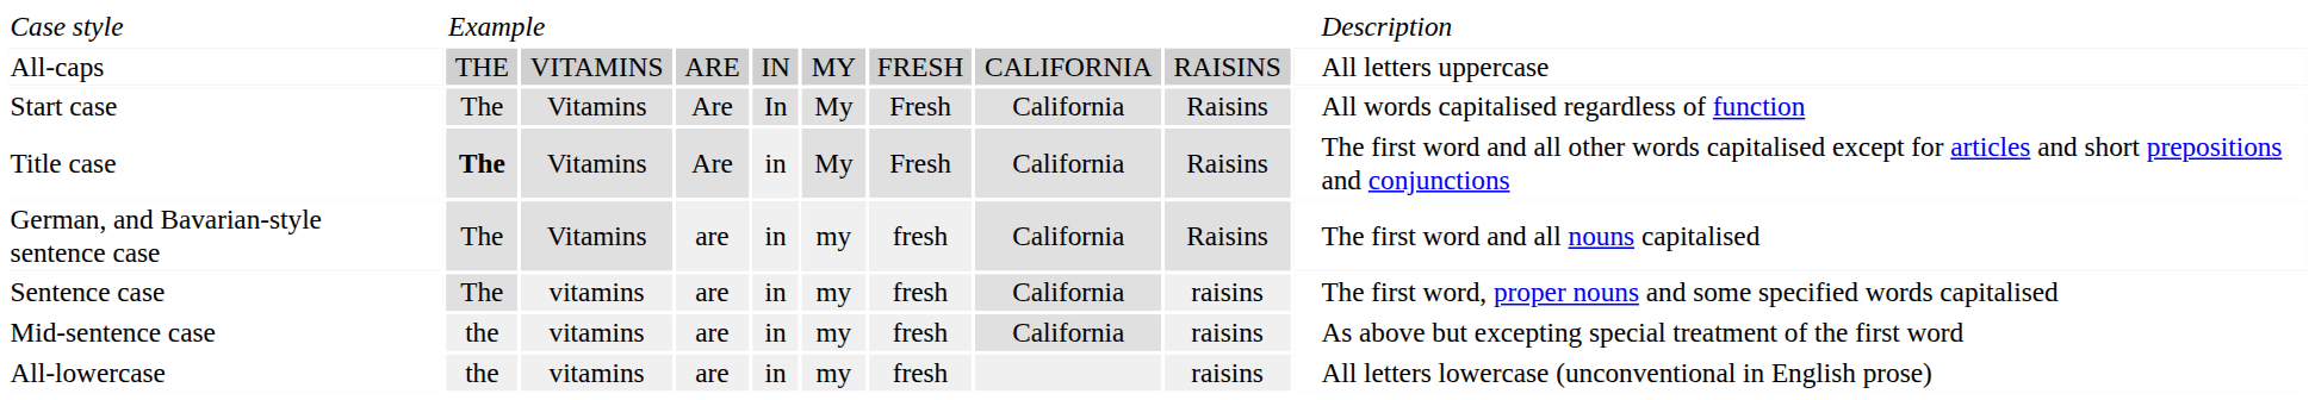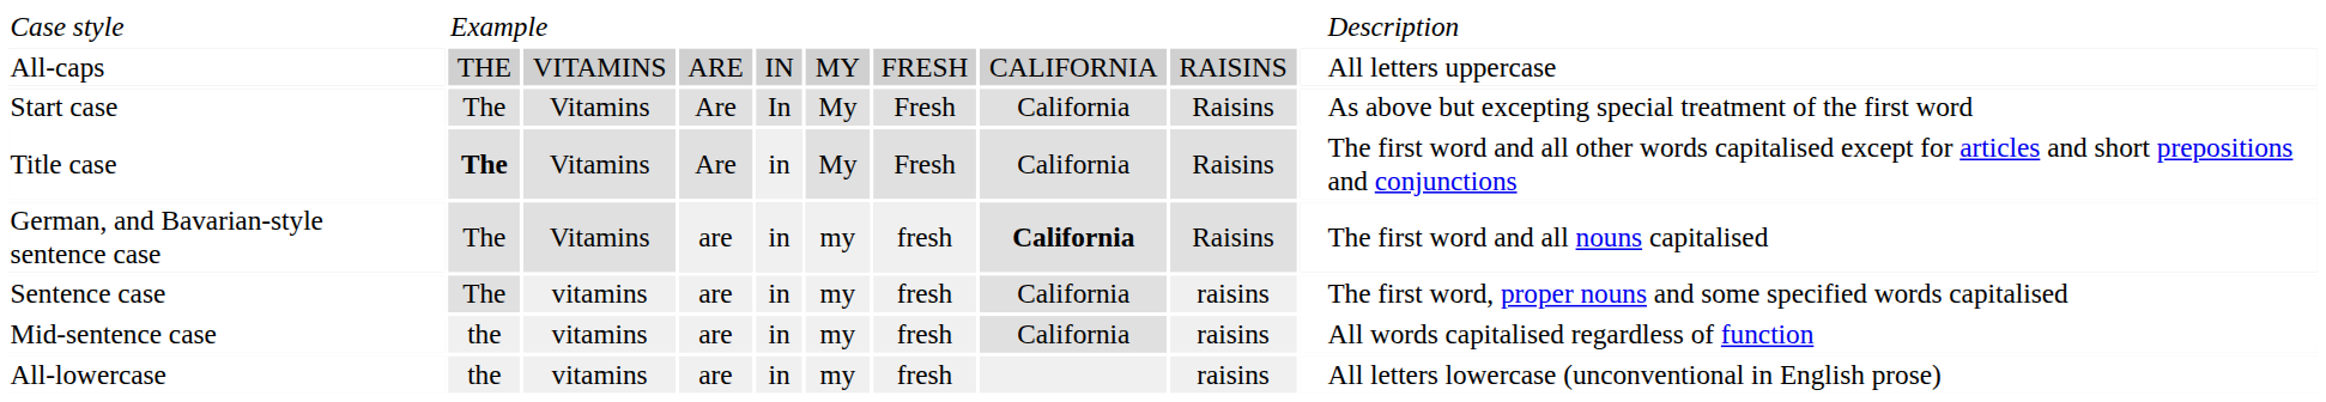Start case | column 10: All words capitalised regardless of function -> As above but excepting special treatment of the first word
German, and Bavarian-style sentence case | column 8: normal -> bold
Mid-sentence case | column 10: As above but excepting special treatment of the first word -> All words capitalised regardless of function
